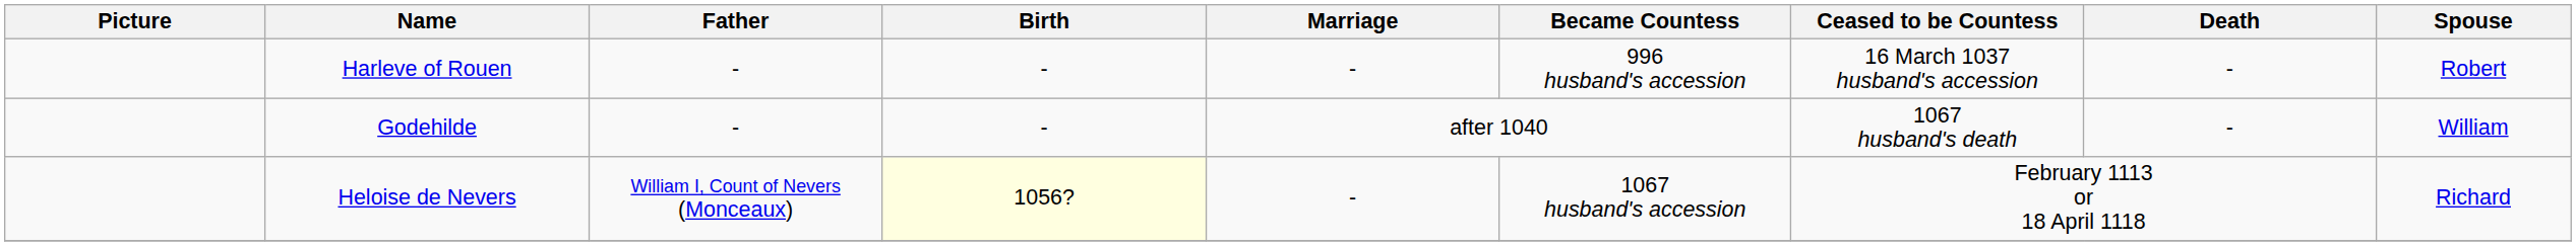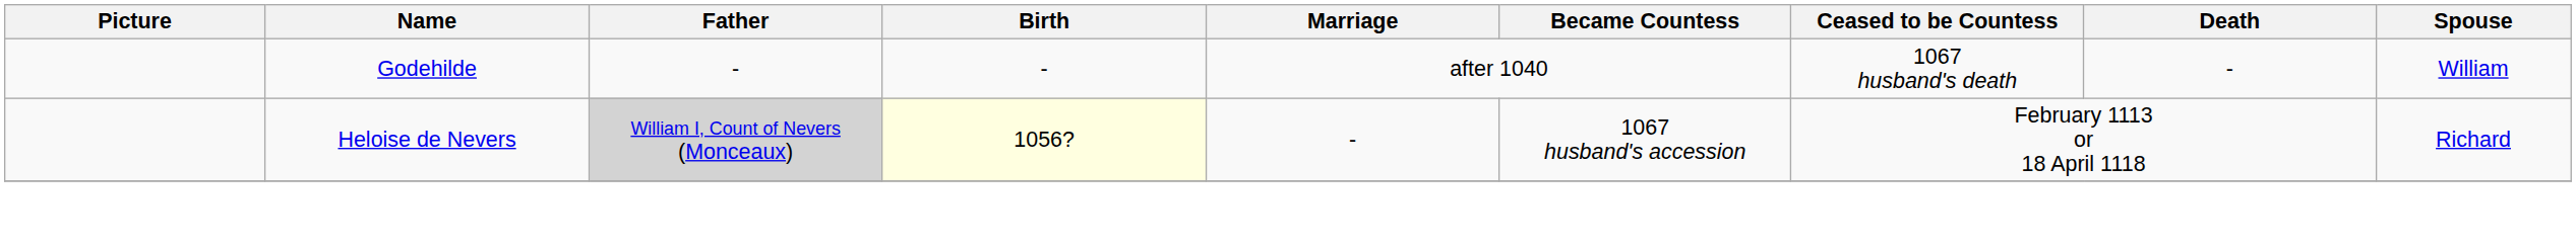- row: Harleve of Rouen | - | - | - | 996 husband's accession | 16 March 1037 husband's accession | - | Robert
Heloise de Nevers | Father: no background -> lightgrey background
